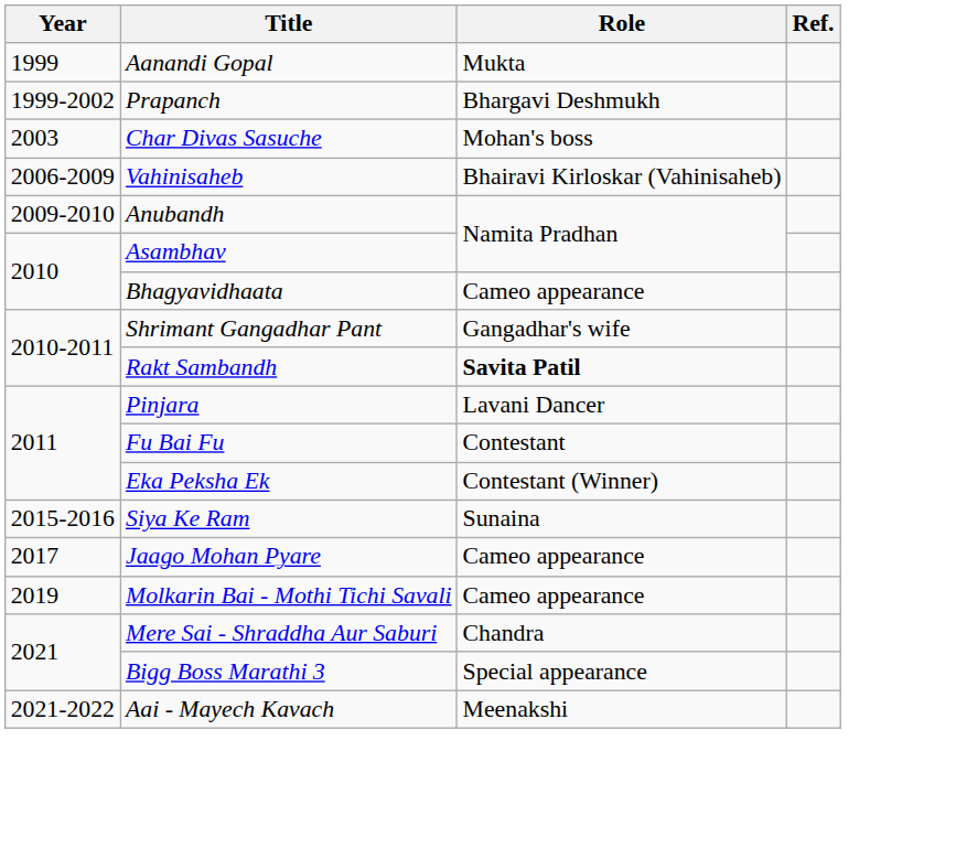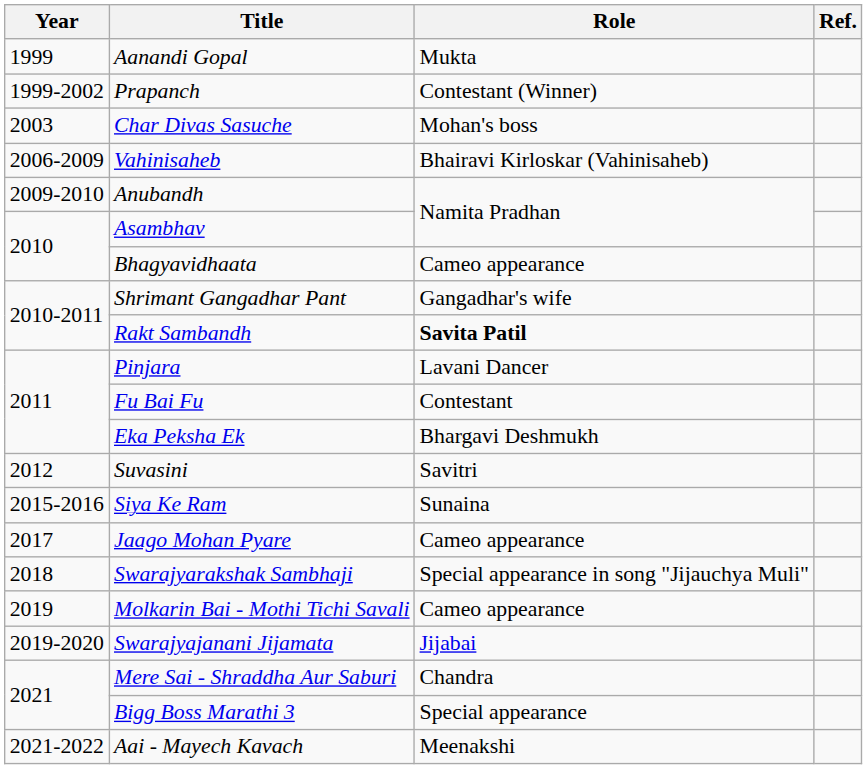Prapanch | Role: Bhargavi Deshmukh -> Contestant (Winner)
Eka Peksha Ek | Role: Contestant (Winner) -> Bhargavi Deshmukh
+ row: 2012 | Suvasini | Savitri
+ row: 2018 | Swarajyarakshak Sambhaji | Special appearance in song "Jijauchya Muli"
+ row: 2019-2020 | Swarajyajanani Jijamata | Jijabai
